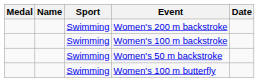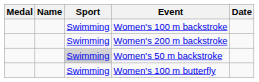rows swapped: Women's 200 m backstroke <-> Women's 100 m backstroke
Women's 50 m backstroke | Sport: no background -> lightgrey background
